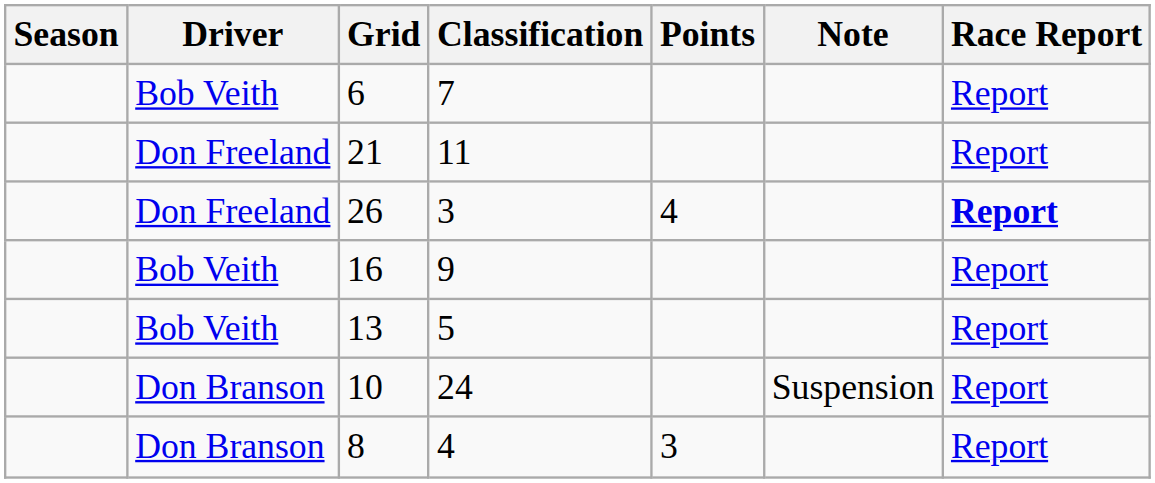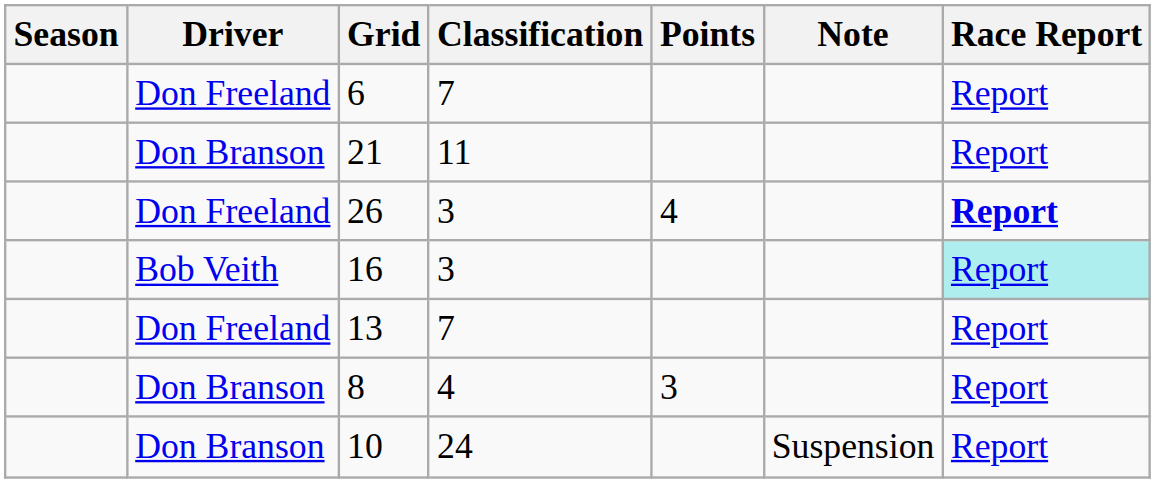6 | Driver: Bob Veith -> Don Freeland
21 | Driver: Don Freeland -> Don Branson
16 | Classification: 9 -> 3
16 | Race Report: no background -> paleturquoise background
13 | Driver: Bob Veith -> Don Freeland
13 | Classification: 5 -> 7
rows swapped: 10 <-> 8
